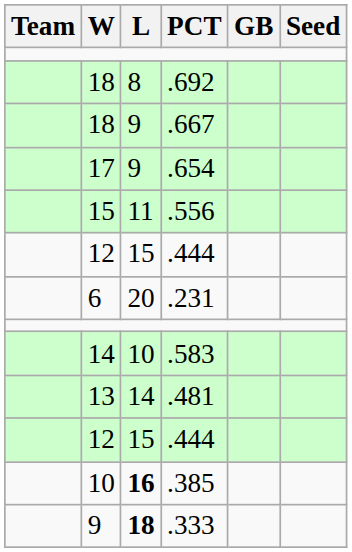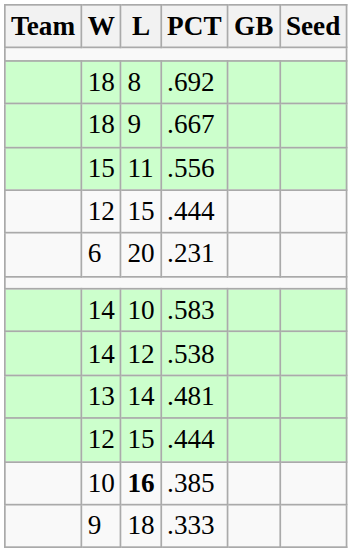- row: 17 | 9 | .654
+ row: 14 | 12 | .538
.333 | L: bold -> normal
